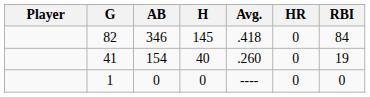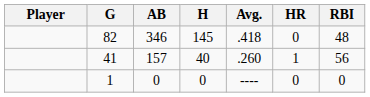82 | RBI: 84 -> 48
41 | AB: 154 -> 157
41 | HR: 0 -> 1
41 | RBI: 19 -> 56
